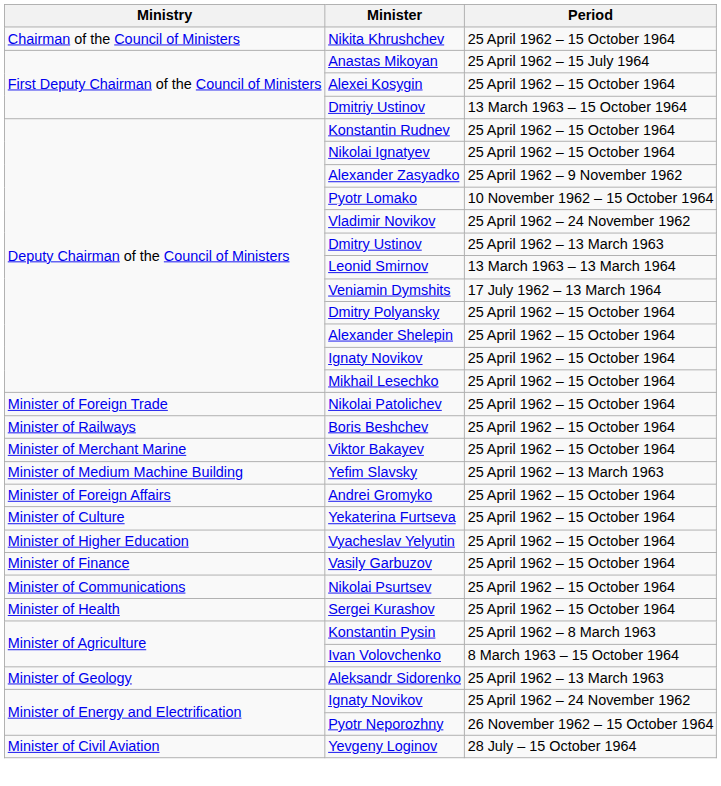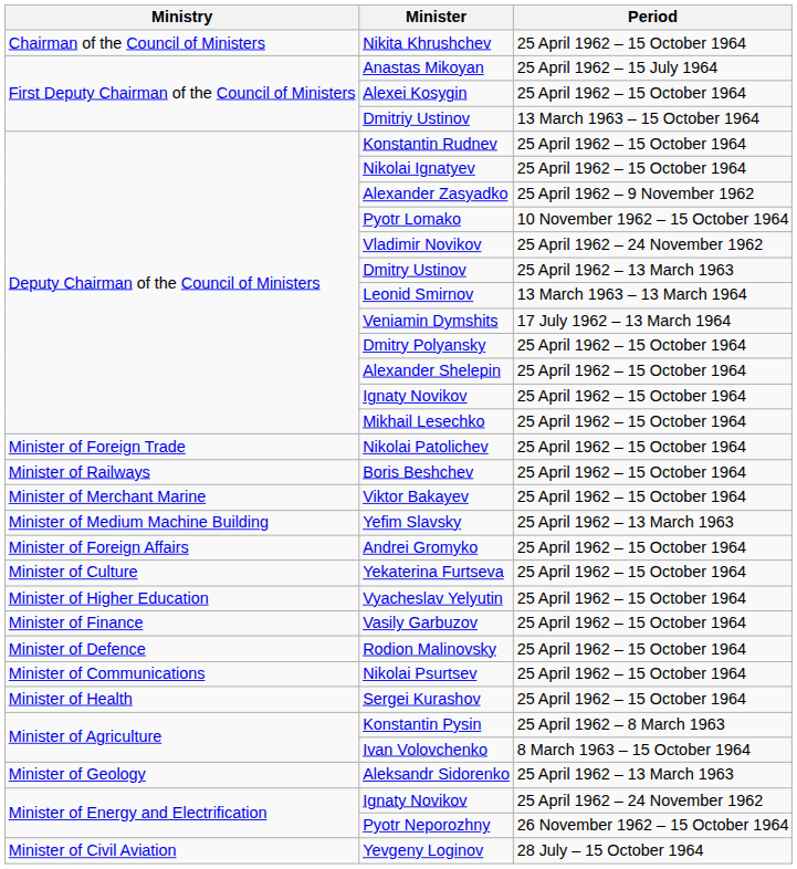+ row: Minister of Defence | Rodion Malinovsky | 25 April 1962 – 15 October 1964
